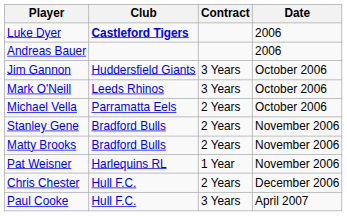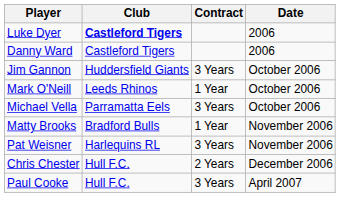+ row: Danny Ward | Castleford Tigers | 2006
- row: Andreas Bauer | 2006
Mark O'Neill | Contract: 3 Years -> 1 Year
Michael Vella | Contract: 2 Years -> 3 Years
- row: Stanley Gene | Bradford Bulls | 2 Years | November 2006
Matty Brooks | Contract: 2 Years -> 1 Year
Pat Weisner | Contract: 1 Year -> 3 Years
